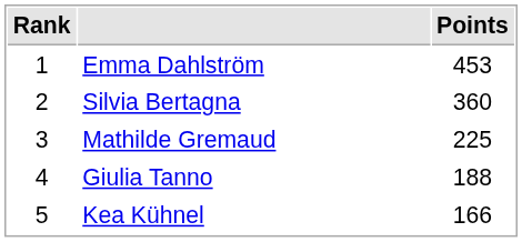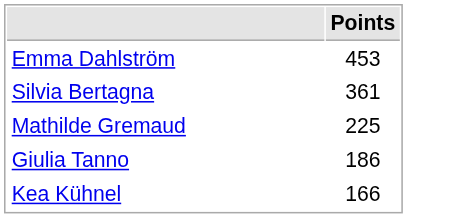- column: Rank | 1 | 2 | 3 | 4 | 5
Silvia Bertagna | Points: 360 -> 361
Giulia Tanno | Points: 188 -> 186
